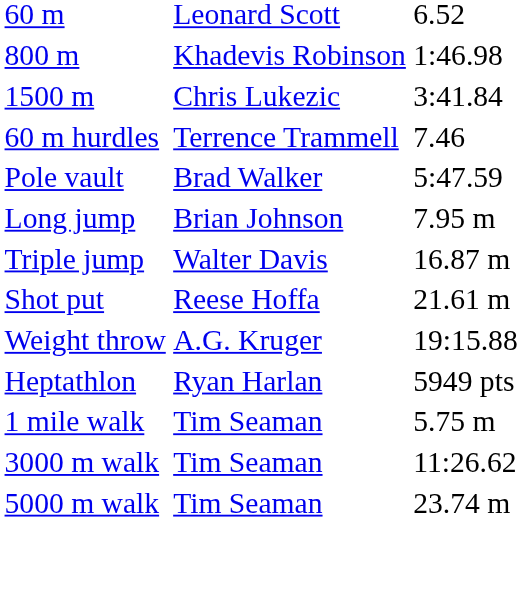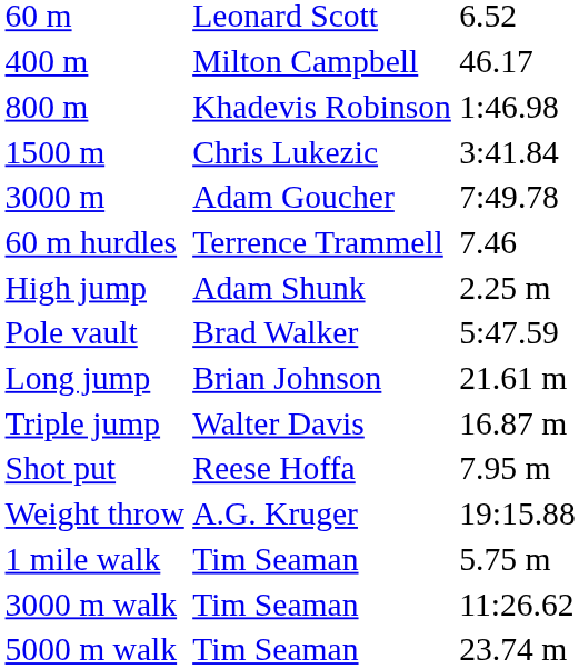+ row: 400 m | Milton Campbell | 46.17
+ row: 3000 m | Adam Goucher | 7:49.78
+ row: High jump | Adam Shunk | 2.25 m
Long jump | column 3: 7.95 m -> 21.61 m
Shot put | column 3: 21.61 m -> 7.95 m
- row: Heptathlon | Ryan Harlan | 5949 pts
